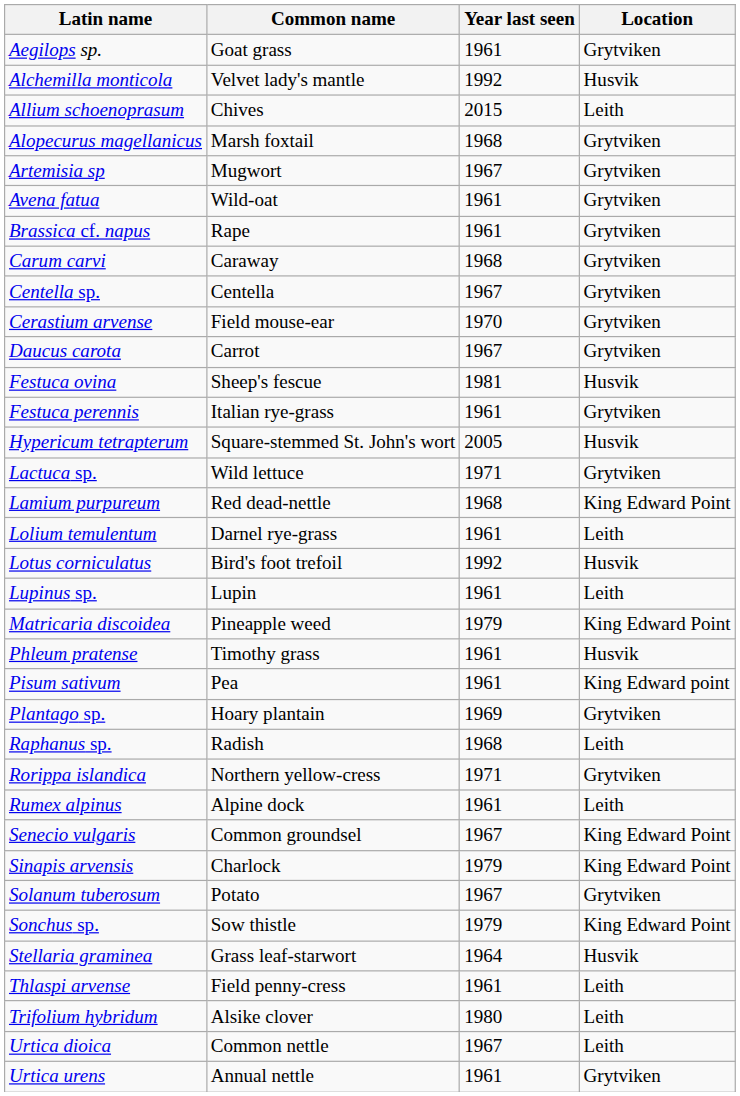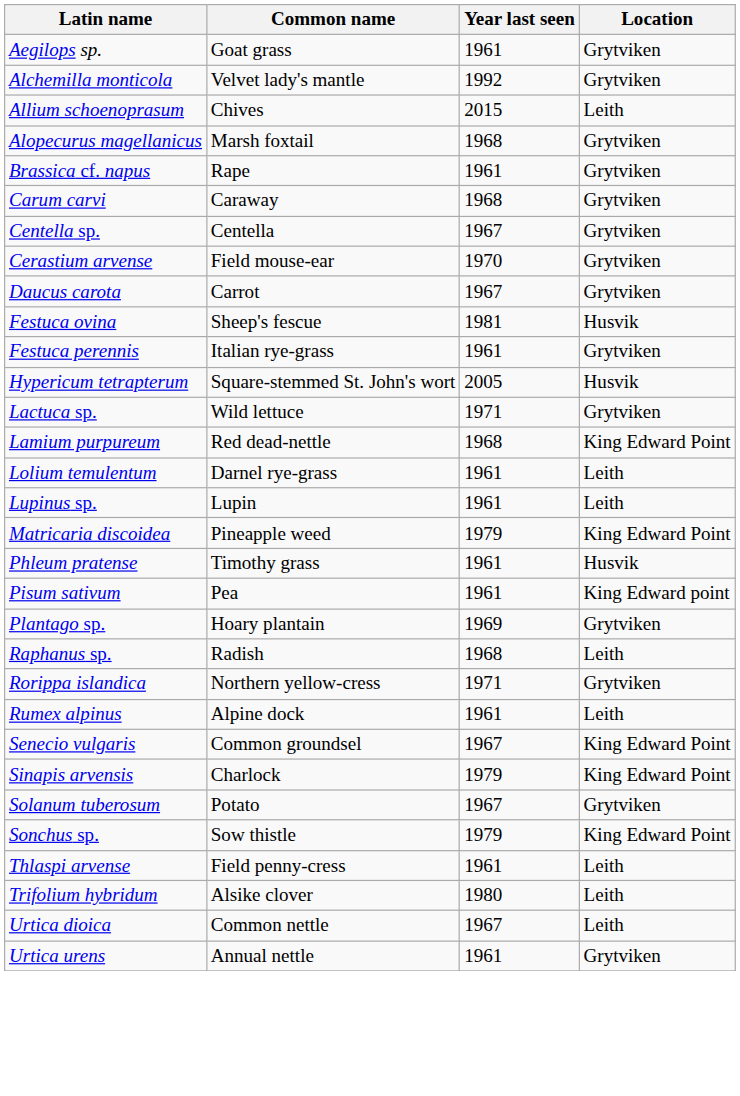Alchemilla monticola | Location: Husvik -> Grytviken
- row: Artemisia sp | Mugwort | 1967 | Grytviken
- row: Avena fatua | Wild-oat | 1961 | Grytviken
- row: Lotus corniculatus | Bird's foot trefoil | 1992 | Husvik
- row: Stellaria graminea | Grass leaf-starwort | 1964 | Husvik
